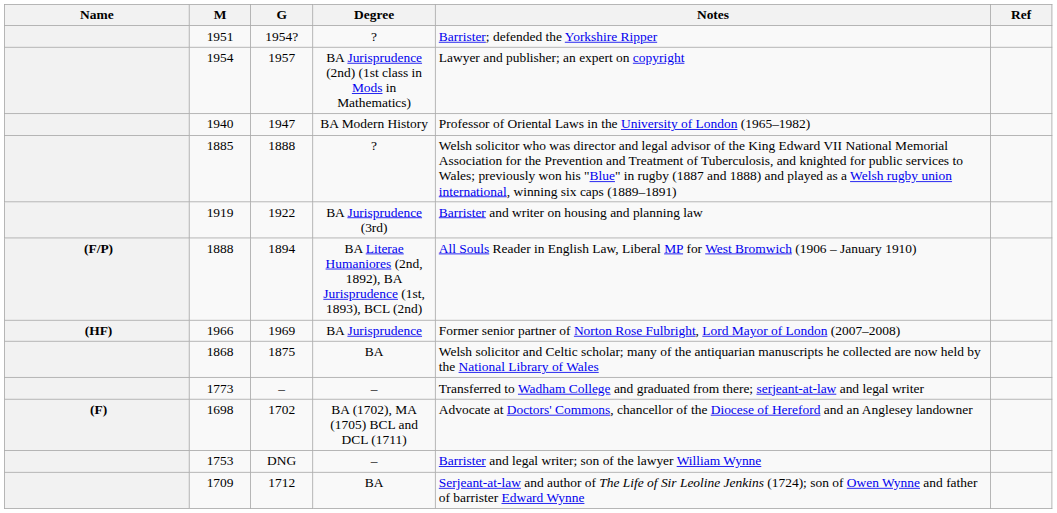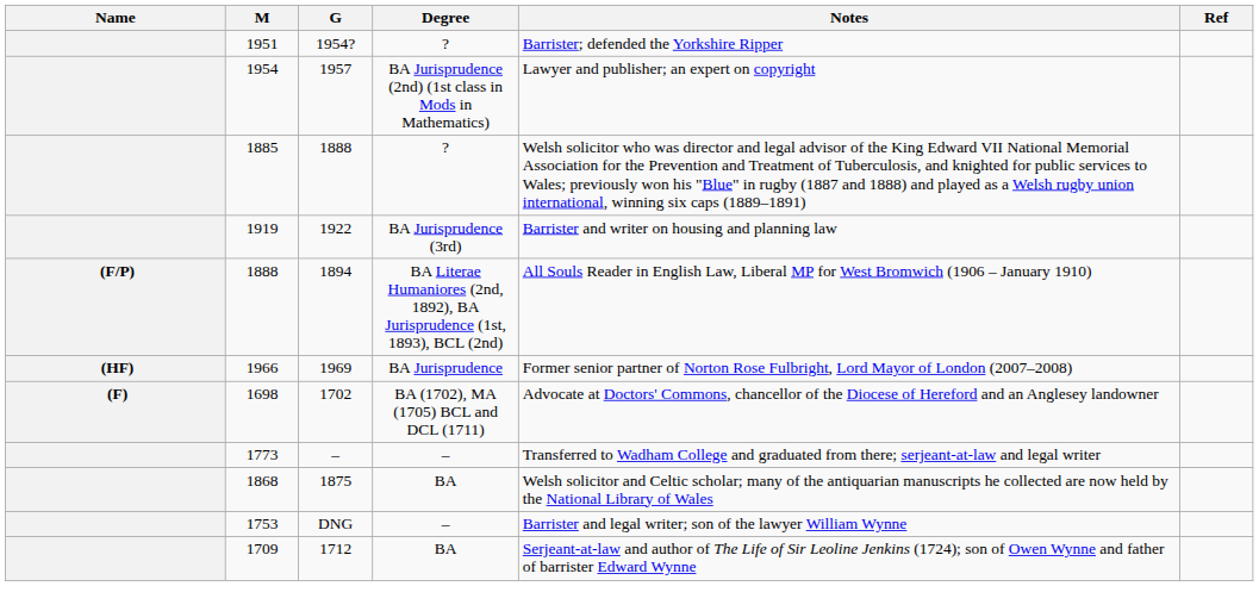- row: 1940 | 1947 | BA Modern History | Professor of Oriental Laws in the University of London (1965–1982)
rows swapped: 1868 <-> 1698
